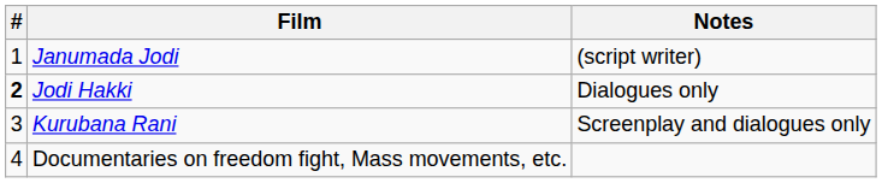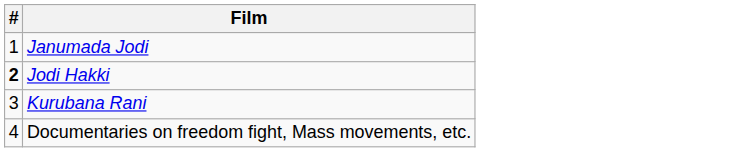- column: Notes | (script writer) | Dialogues only | Screenplay and dialogues only
